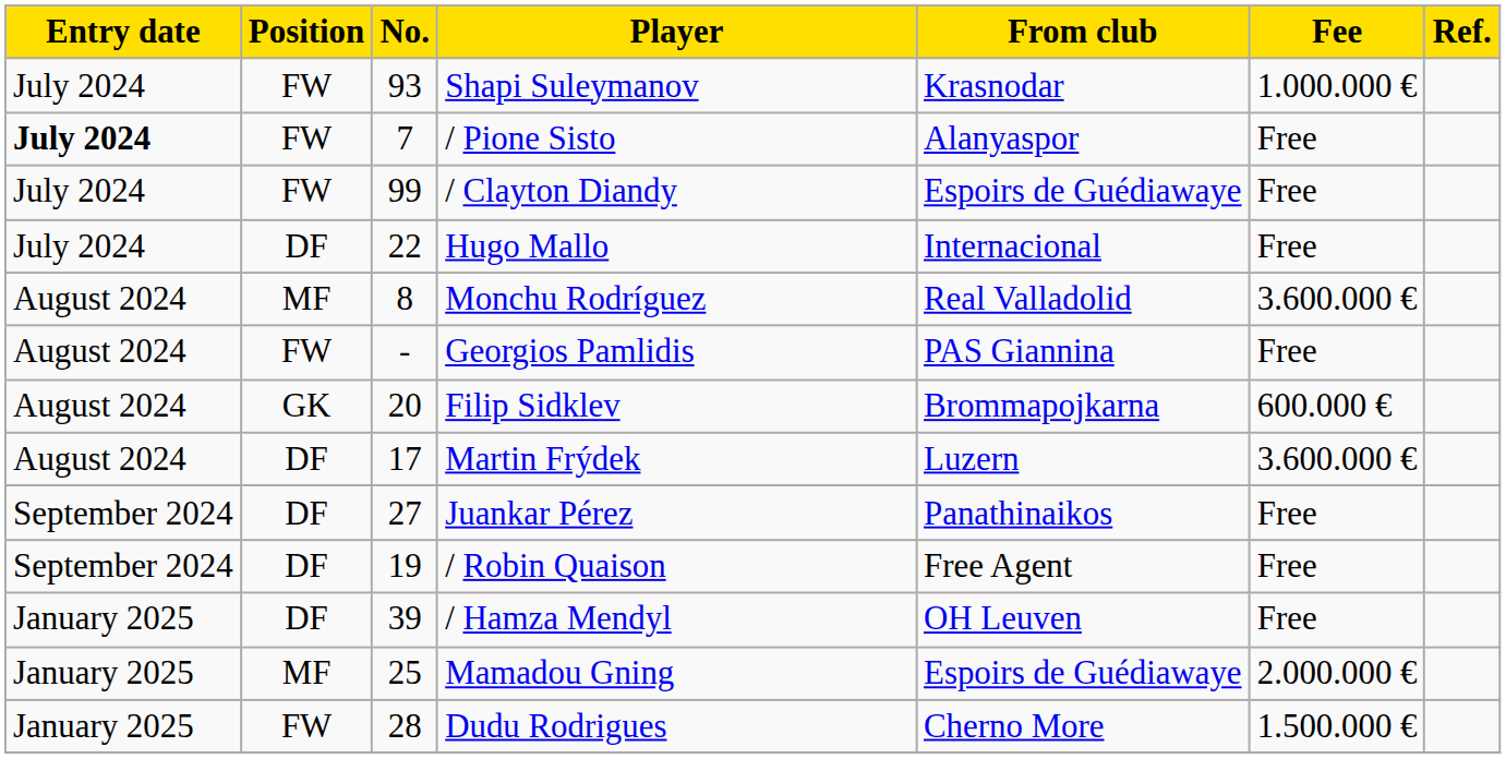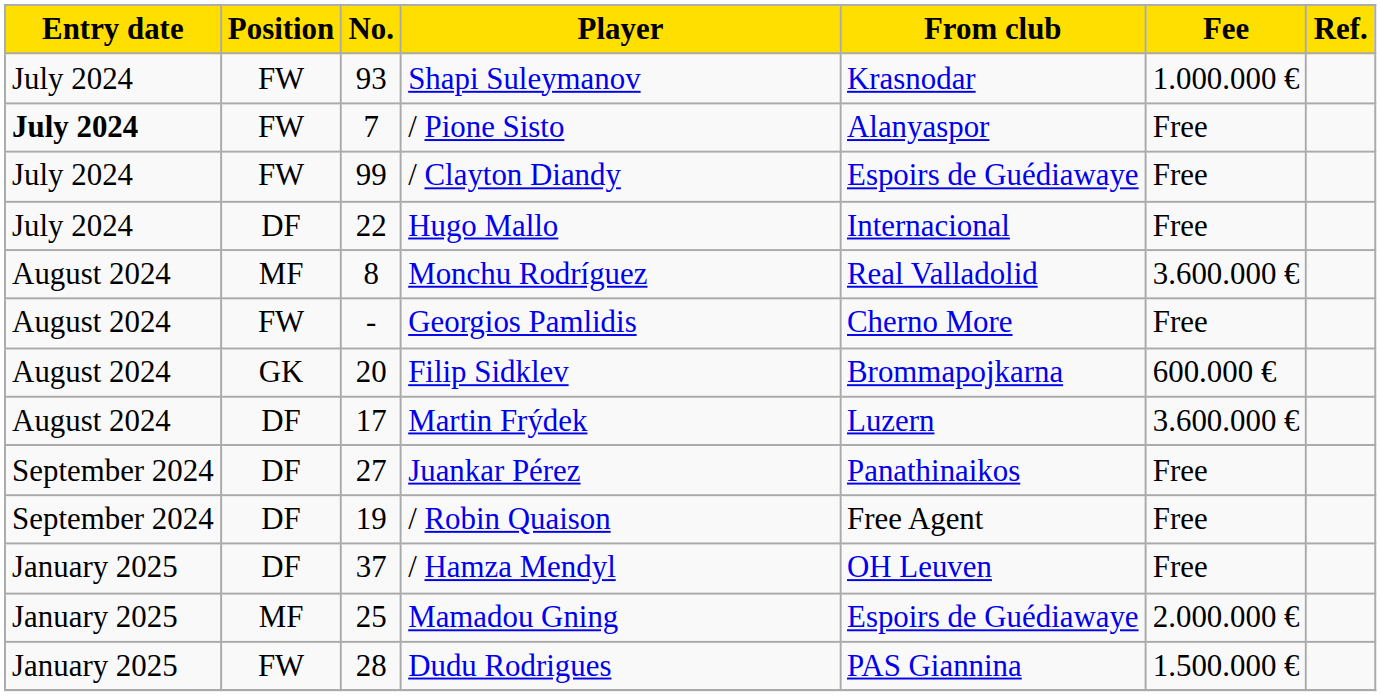Georgios Pamlidis | From club: PAS Giannina -> Cherno More
/ Hamza Mendyl | No.: 39 -> 37
Dudu Rodrigues | From club: Cherno More -> PAS Giannina
